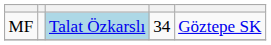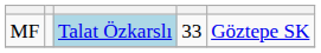MF | column 4: 34 -> 33
